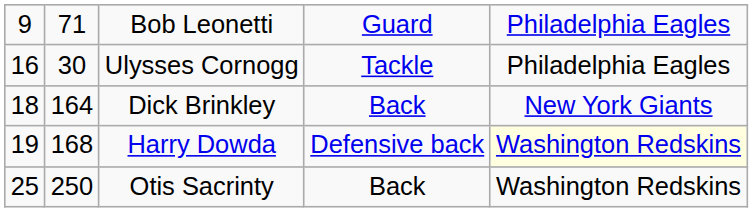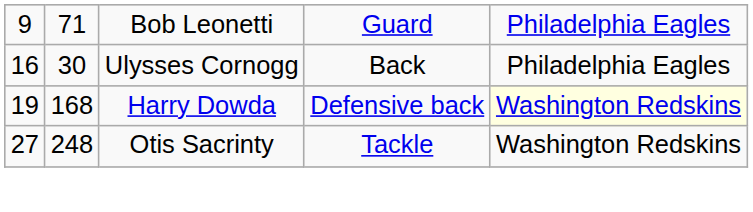Ulysses Cornogg | column 4: Tackle -> Back
- row: 18 | 164 | Dick Brinkley | Back | New York Giants
Otis Sacrinty | column 1: 25 -> 27
Otis Sacrinty | column 2: 250 -> 248
Otis Sacrinty | column 4: Back -> Tackle
